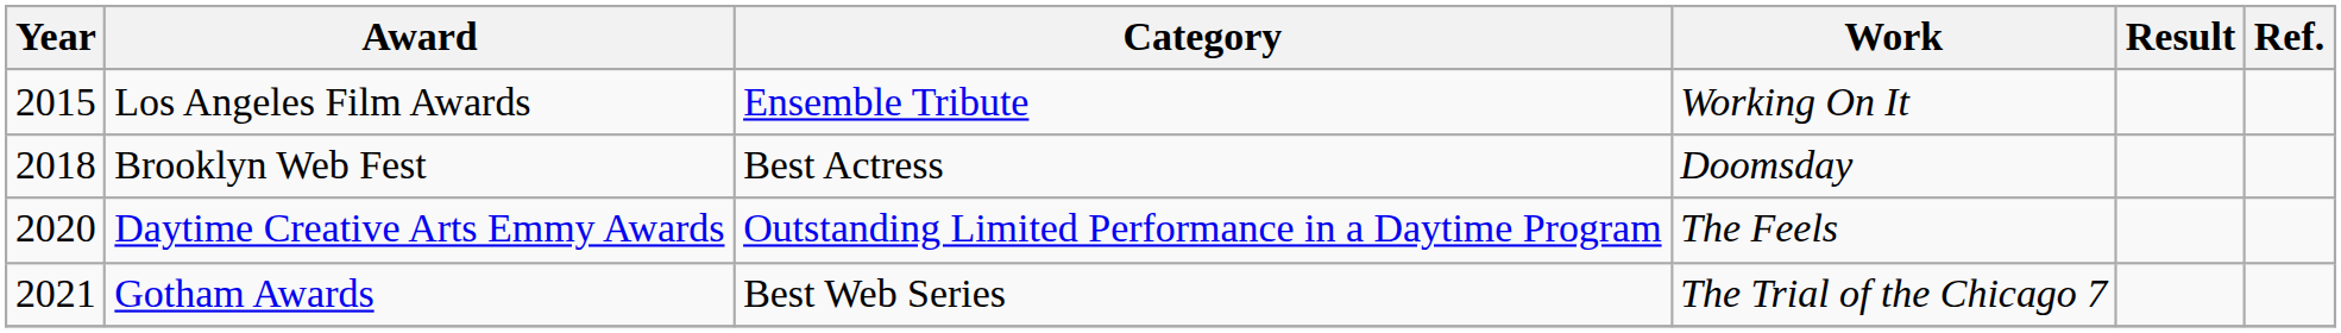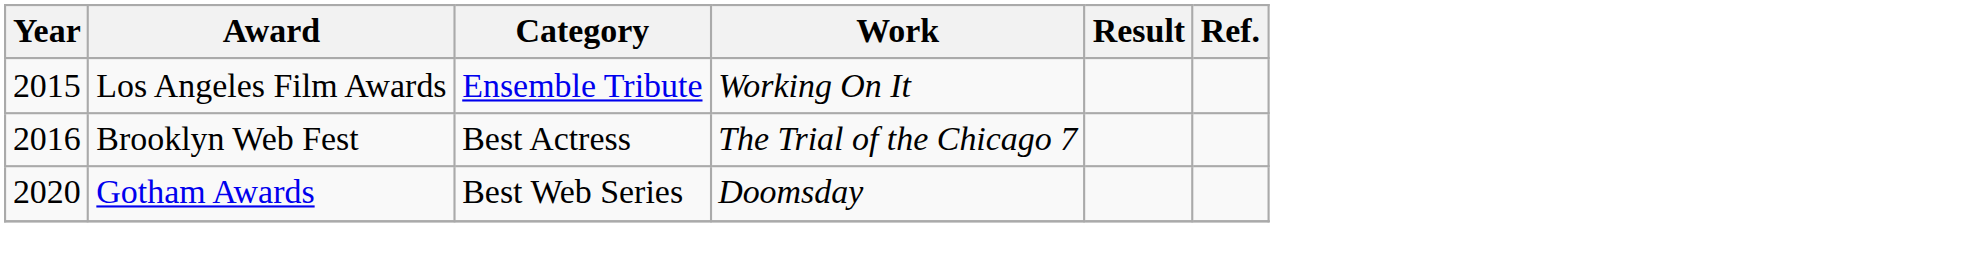Brooklyn Web Fest | Year: 2018 -> 2016
Brooklyn Web Fest | Work: Doomsday -> The Trial of the Chicago 7
- row: 2020 | Daytime Creative Arts Emmy Awards | Outstanding Limited Performance in a Daytime Program | The Feels
Gotham Awards | Year: 2021 -> 2020
Gotham Awards | Work: The Trial of the Chicago 7 -> Doomsday
